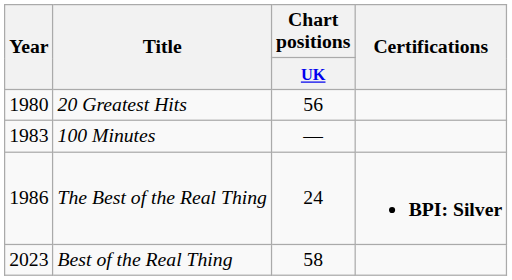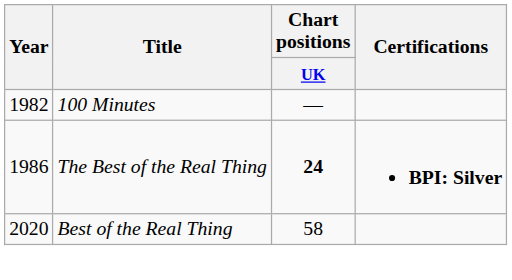- row: 1980 | 20 Greatest Hits | 56
100 Minutes | Year: 1983 -> 1982
The Best of the Real Thing | Chart positions / UK: normal -> bold
Best of the Real Thing | Year: 2023 -> 2020
